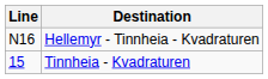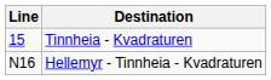rows swapped: Tinnheia - Kvadraturen <-> Hellemyr - Tinnheia - Kvadraturen
